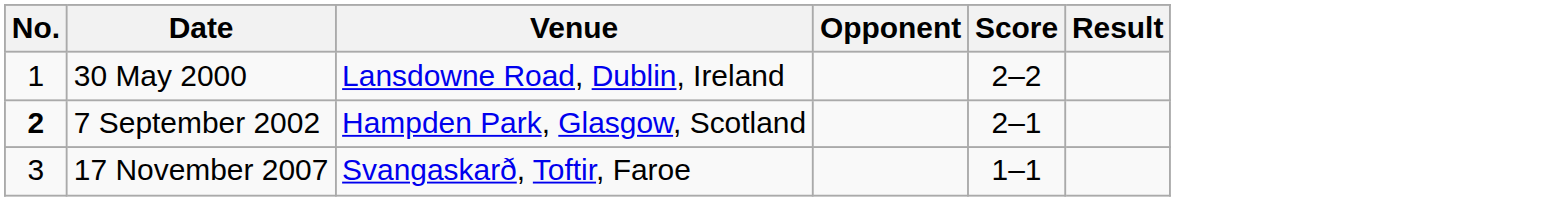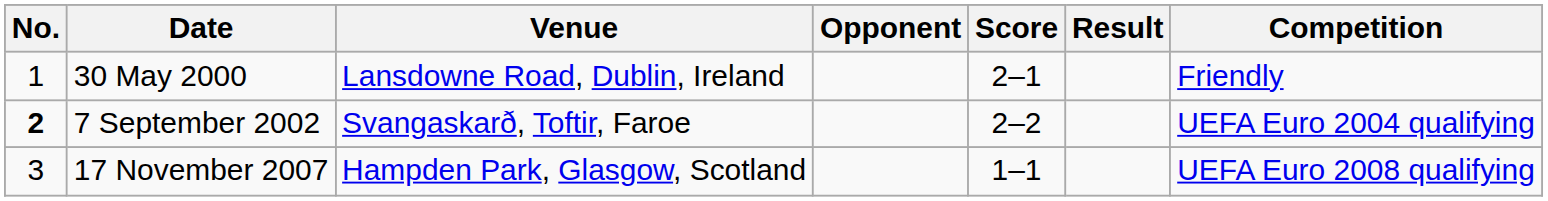+ column: Competition | Friendly | UEFA Euro 2004 qualifying | UEFA Euro 2008 qualifying
30 May 2000 | Score: 2–2 -> 2–1
7 September 2002 | Venue: Hampden Park, Glasgow, Scotland -> Svangaskarð, Toftir, Faroe
7 September 2002 | Score: 2–1 -> 2–2
17 November 2007 | Venue: Svangaskarð, Toftir, Faroe -> Hampden Park, Glasgow, Scotland
